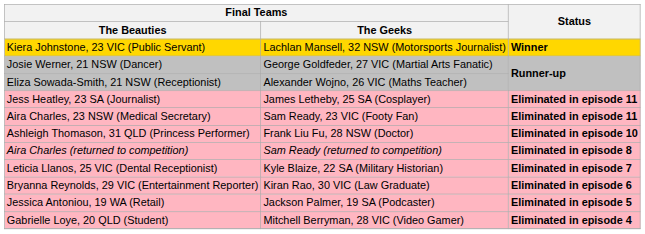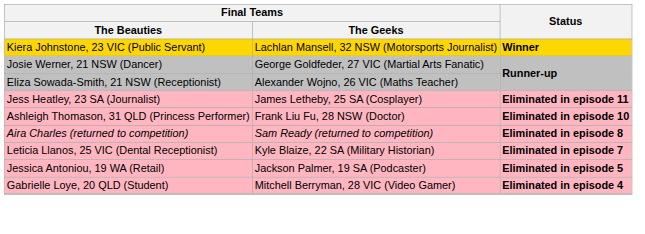- row: Aira Charles, 23 NSW (Medical Secretary) | Sam Ready, 23 VIC (Footy Fan) | Eliminated in episode 11
- row: Bryanna Reynolds, 29 VIC (Entertainment Reporter) | Kiran Rao, 30 VIC (Law Graduate) | Eliminated in episode 6
